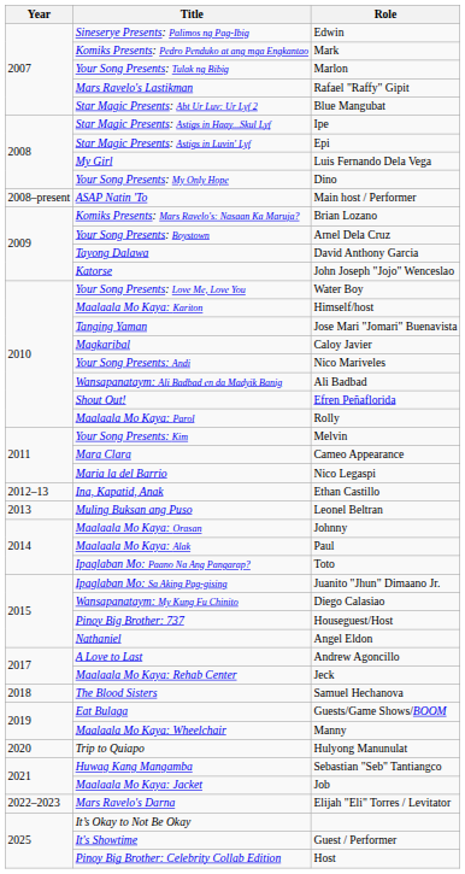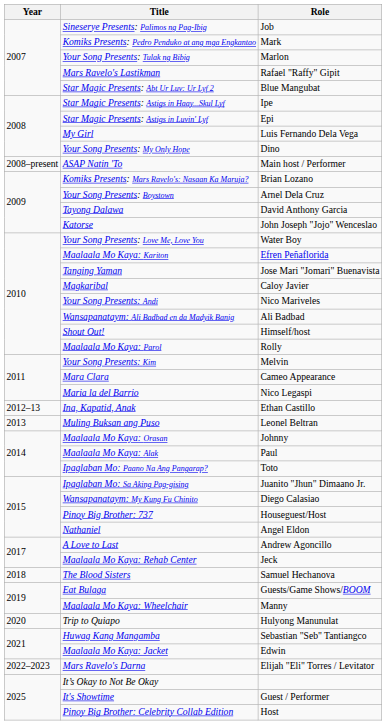Sineserye Presents: Palimos ng Pag-Ibig | Role: Edwin -> Job
Maalaala Mo Kaya: Kariton | Role: Himself/host -> Efren Peñaflorida
Shout Out! | Role: Efren Peñaflorida -> Himself/host
Maalaala Mo Kaya: Jacket | Role: Job -> Edwin
